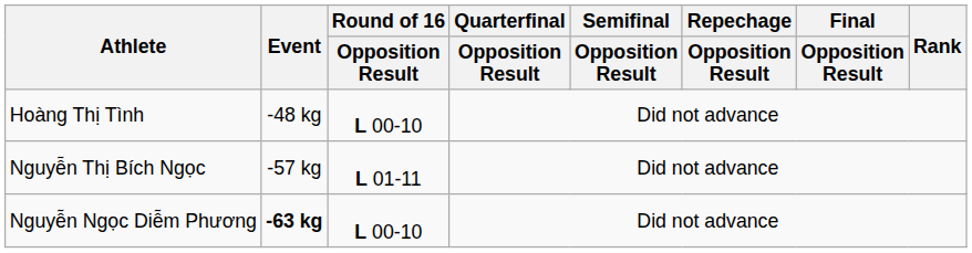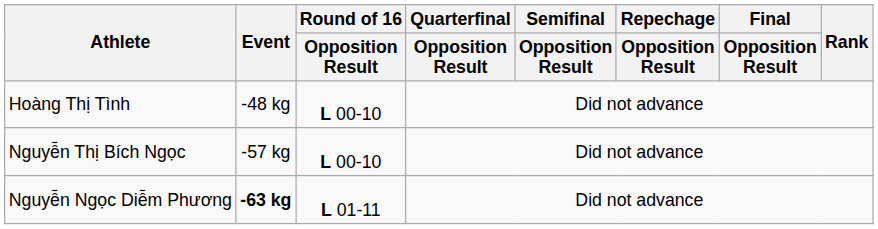Nguyễn Thị Bích Ngọc | Round of 16 / Opposition Result: L 01-11 -> L 00-10
Nguyễn Ngọc Diễm Phương | Round of 16 / Opposition Result: L 00-10 -> L 01-11
